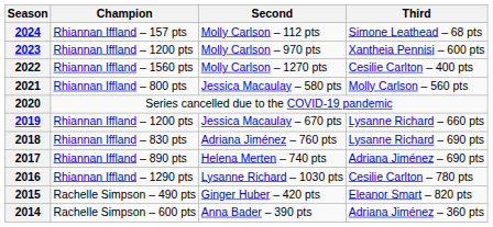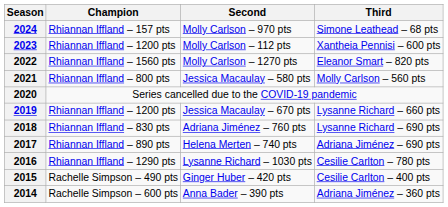2024 | Second: Molly Carlson – 112 pts -> Molly Carlson – 970 pts
2023 | Second: Molly Carlson – 970 pts -> Molly Carlson – 112 pts
2022 | Third: Cesilie Carlton – 400 pts -> Eleanor Smart – 820 pts
2015 | Third: Eleanor Smart – 820 pts -> Cesilie Carlton – 400 pts
